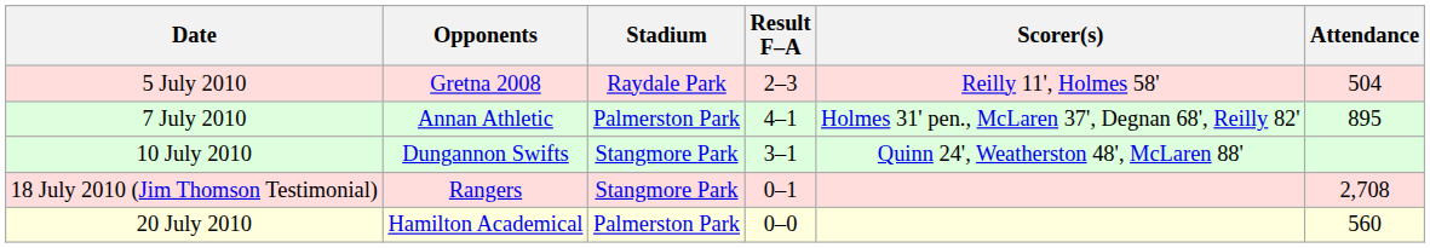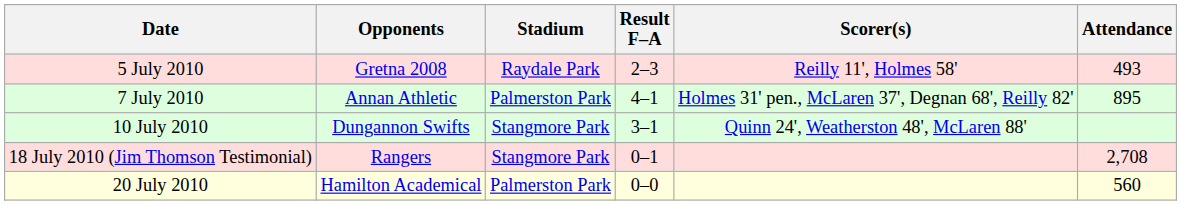5 July 2010 | Attendance: 504 -> 493
